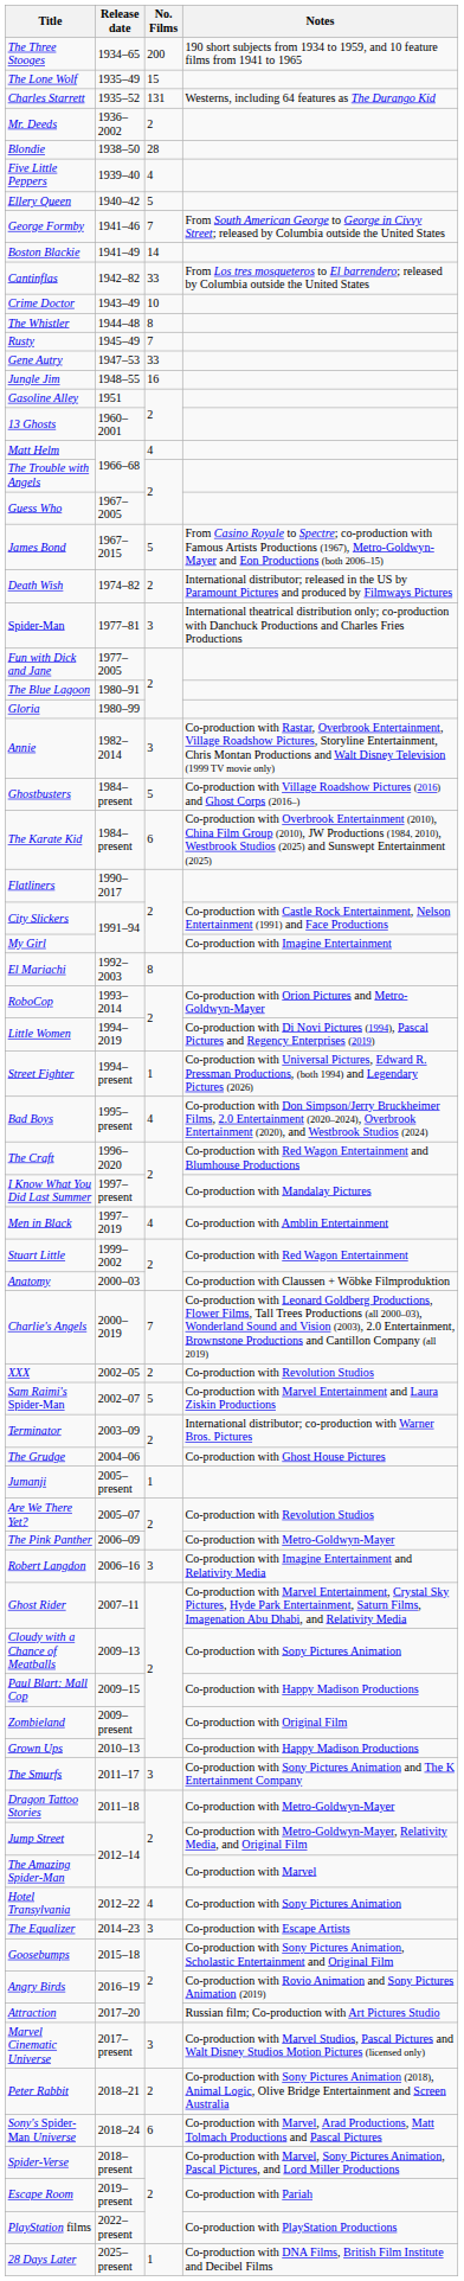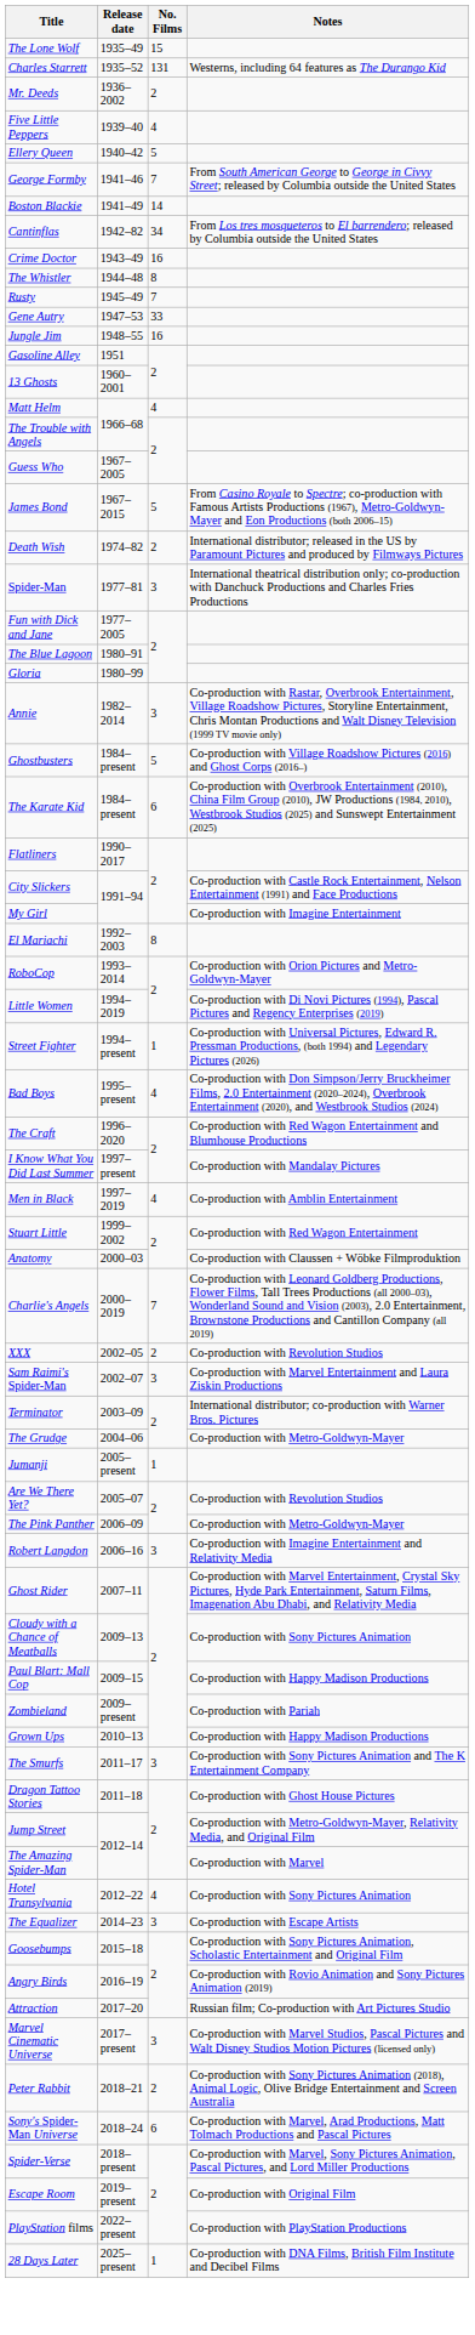- row: The Three Stooges | 1934–65 | 200 | 190 short subjects from 1934 to 1959, and 10 feature films from 1941 to 1965
- row: Blondie | 1938–50 | 28
Cantinflas | No. Films: 33 -> 34
Crime Doctor | No. Films: 10 -> 16
Sam Raimi's Spider-Man | No. Films: 5 -> 3
The Grudge | Notes: Co-production with Ghost House Pictures -> Co-production with Metro-Goldwyn-Mayer
Zombieland | Notes: Co-production with Original Film -> Co-production with Pariah
Dragon Tattoo Stories | Notes: Co-production with Metro-Goldwyn-Mayer -> Co-production with Ghost House Pictures
Escape Room | Notes: Co-production with Pariah -> Co-production with Original Film
